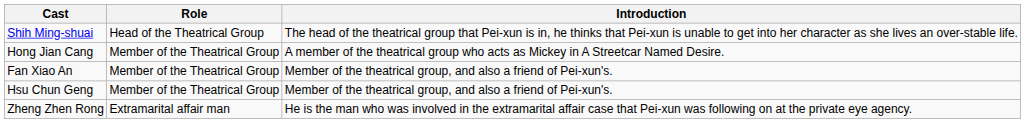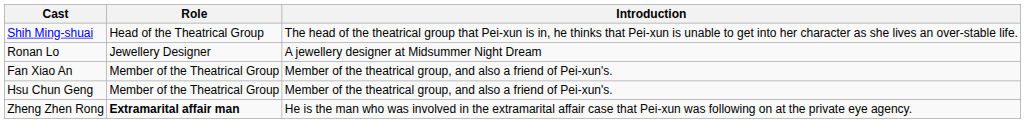+ row: Ronan Lo | Jewellery Designer | A jewellery designer at Midsummer Night Dream
- row: Hong Jian Cang | Member of the Theatrical Group | A member of the theatrical group who acts as Mickey in A Streetcar Named Desire.
Zheng Zhen Rong | Role: normal -> bold
